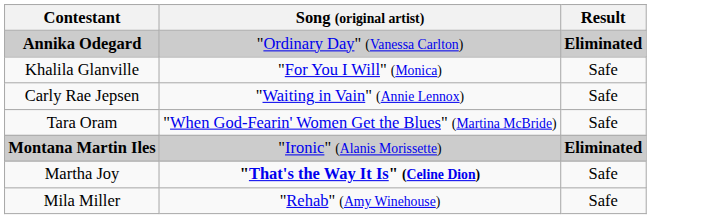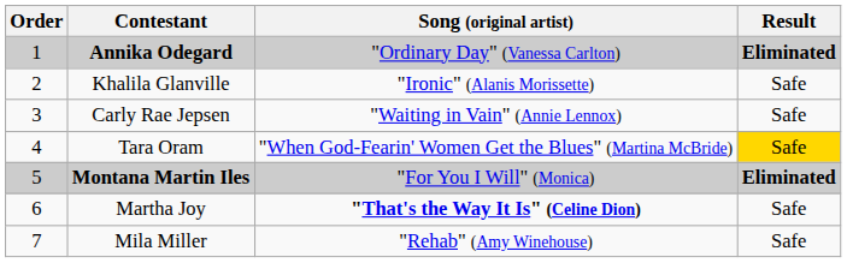+ column: Order | 1 | 2 | 3 | 4 | 5 | 6 | 7
Khalila Glanville | Song (original artist): "For You I Will" (Monica) -> "Ironic" (Alanis Morissette)
Tara Oram | Result: no background -> gold background
Montana Martin Iles | Song (original artist): "Ironic" (Alanis Morissette) -> "For You I Will" (Monica)
